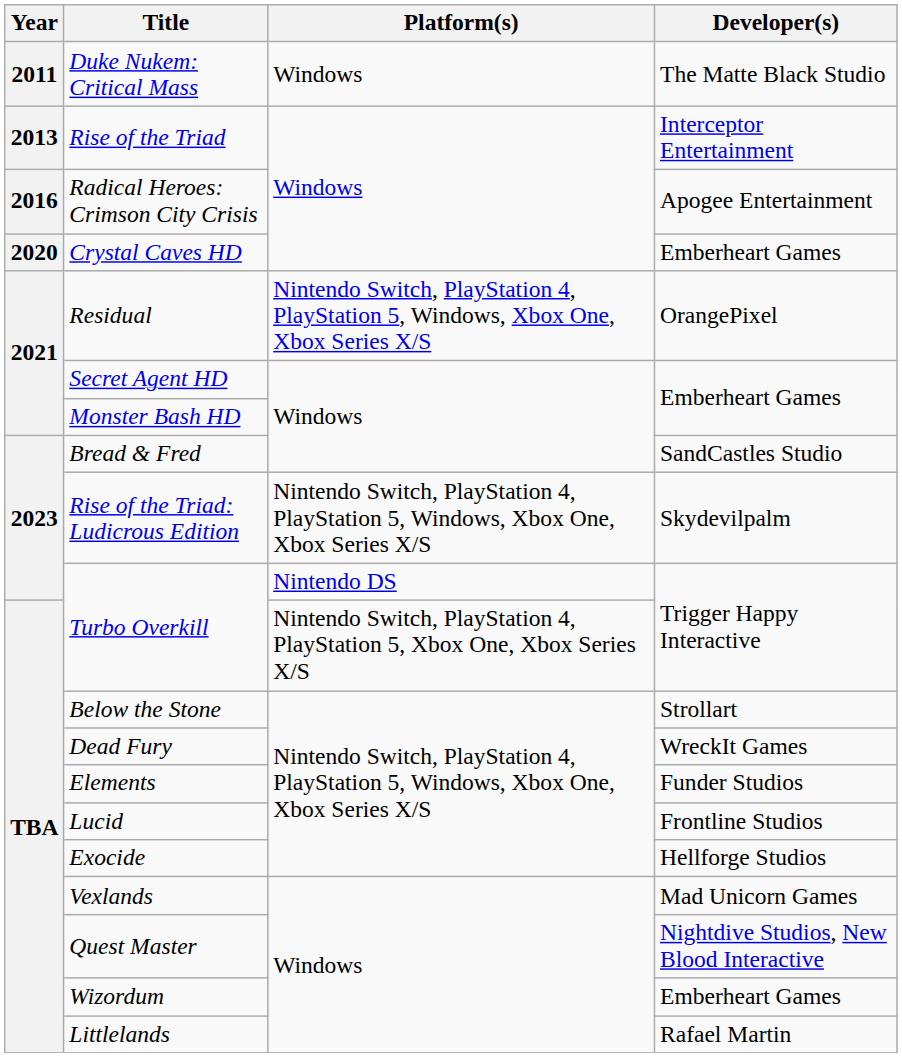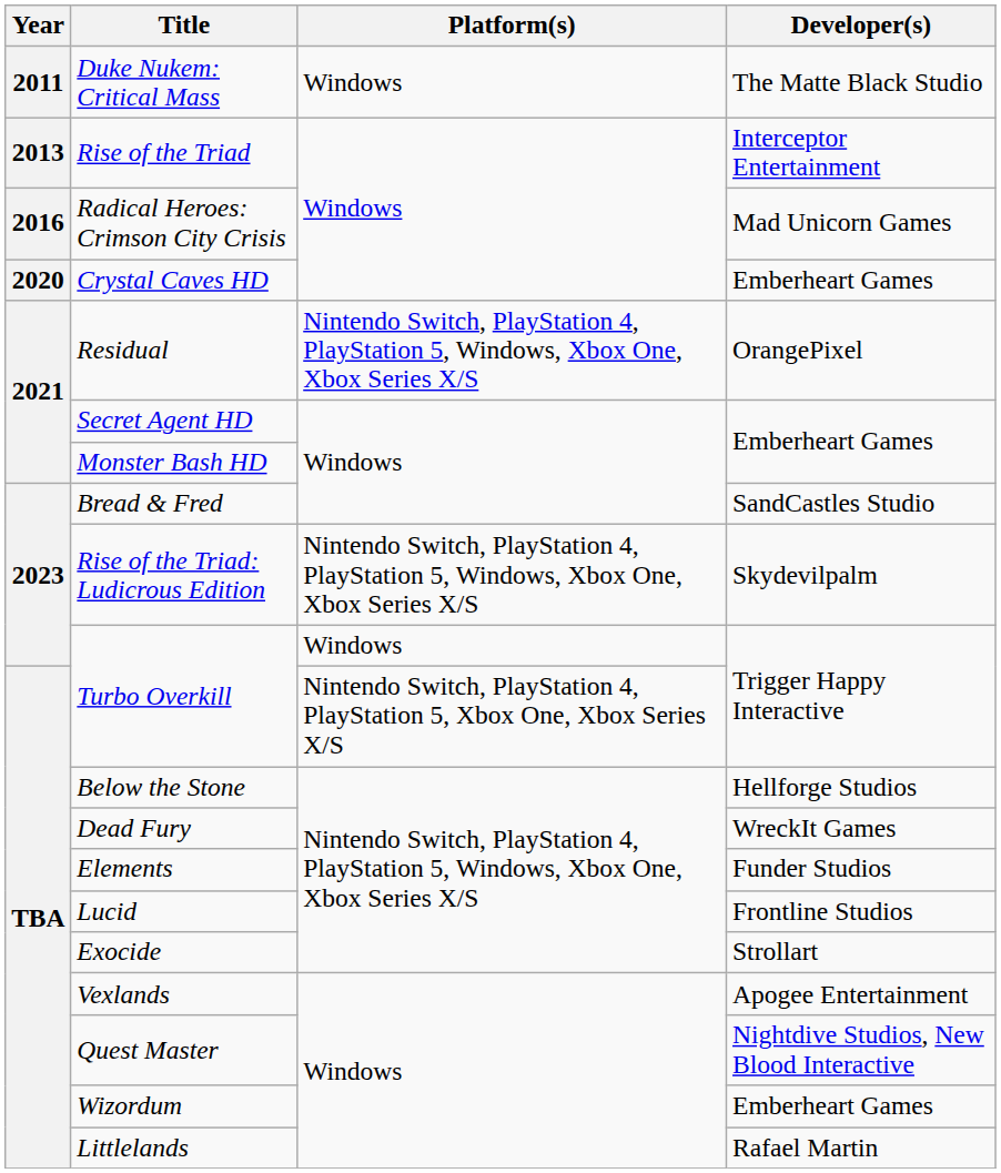Radical Heroes: Crimson City Crisis | Developer(s): Apogee Entertainment -> Mad Unicorn Games
2023 / Turbo Overkill | Platform(s): Nintendo DS -> Windows
Below the Stone | Developer(s): Strollart -> Hellforge Studios
Exocide | Developer(s): Hellforge Studios -> Strollart
Vexlands | Developer(s): Mad Unicorn Games -> Apogee Entertainment
